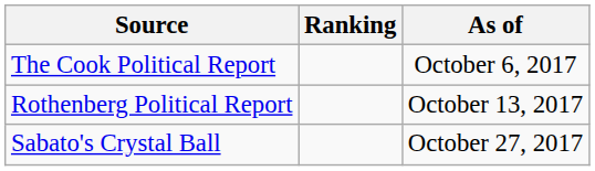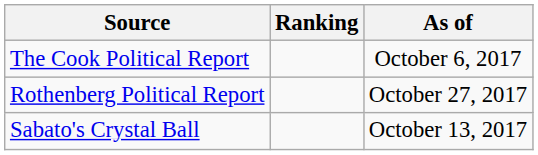Rothenberg Political Report | As of: October 13, 2017 -> October 27, 2017
Sabato's Crystal Ball | As of: October 27, 2017 -> October 13, 2017
